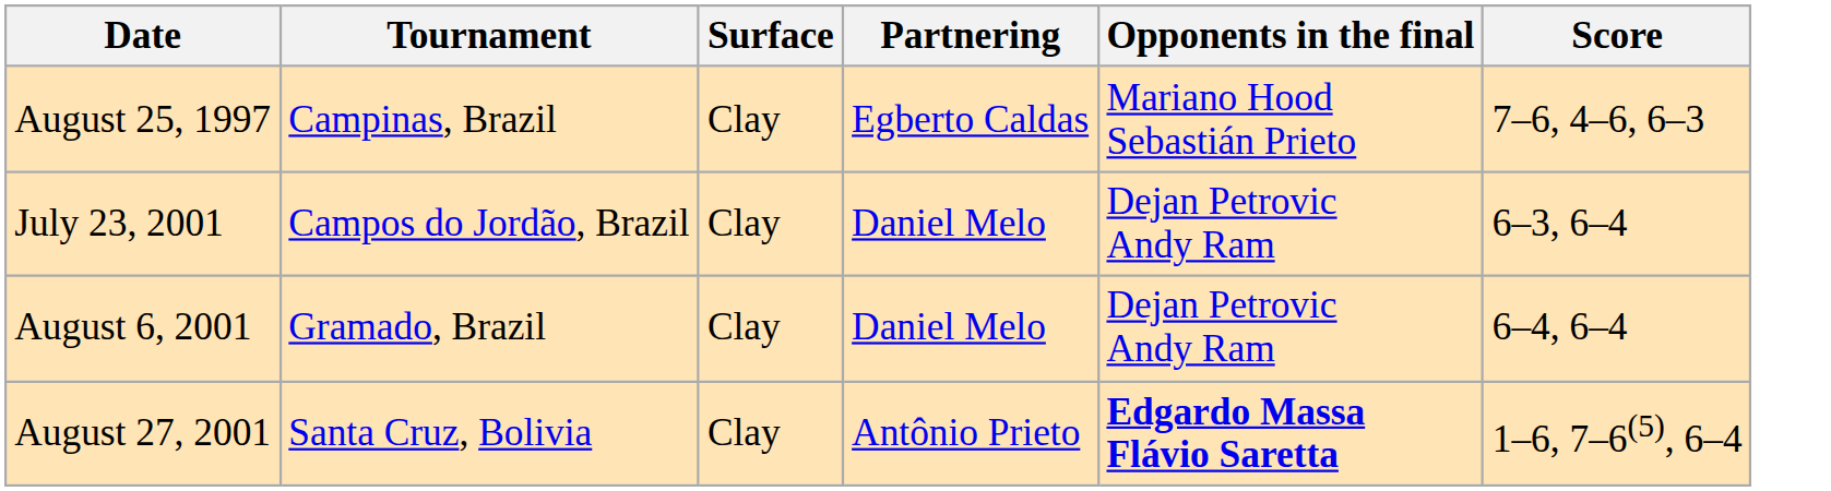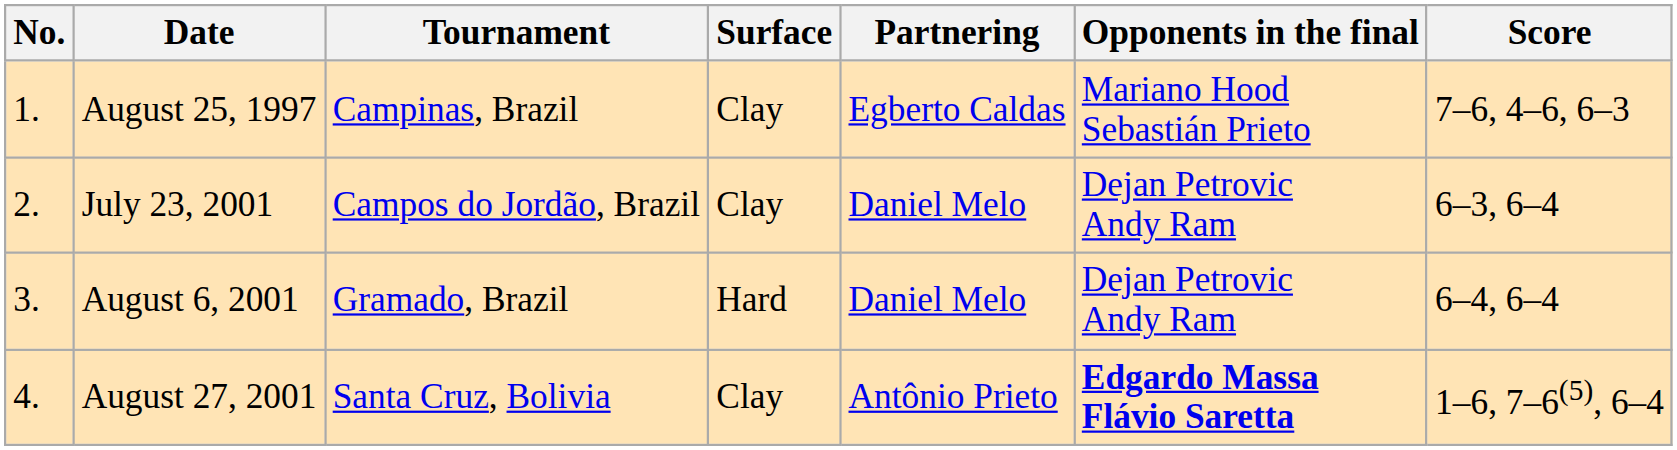+ column: No. | 1. | 2. | 3. | 4.
August 6, 2001 | Surface: Clay -> Hard
